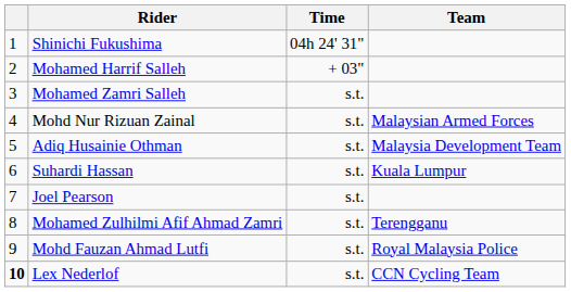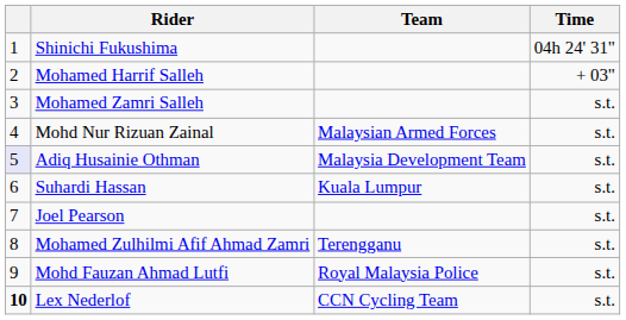columns swapped: Team <-> Time
Adiq Husainie Othman | column 1: no background -> lavender background
